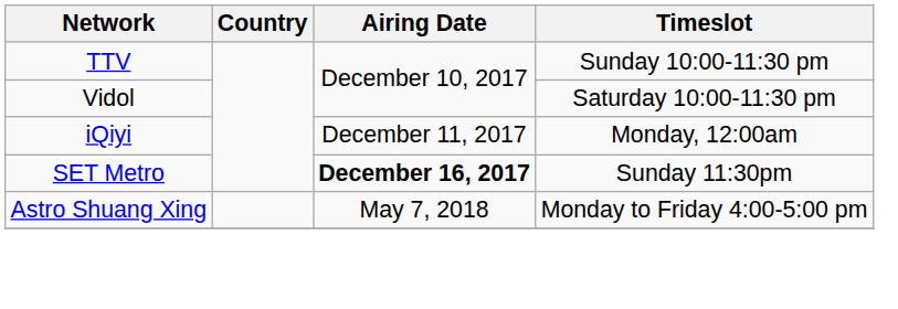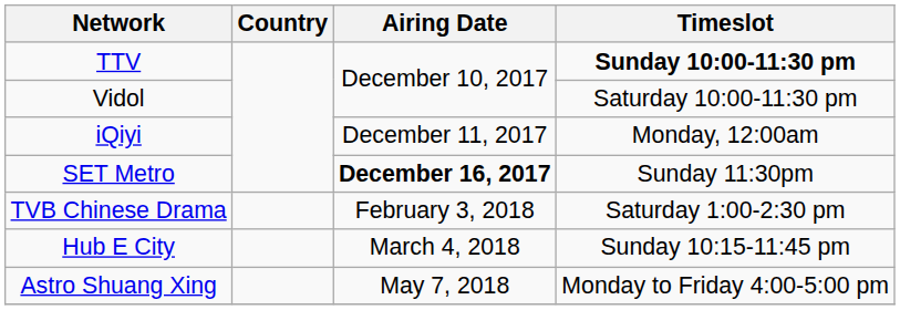TTV | Timeslot: normal -> bold
+ row: TVB Chinese Drama | February 3, 2018 | Saturday 1:00-2:30 pm
+ row: Hub E City | March 4, 2018 | Sunday 10:15-11:45 pm
